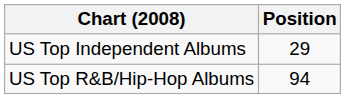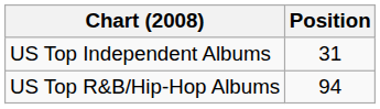US Top Independent Albums | Position: 29 -> 31
